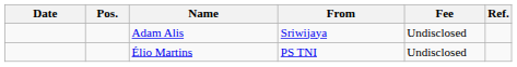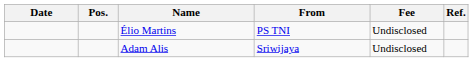rows swapped: Adam Alis <-> Élio Martins
